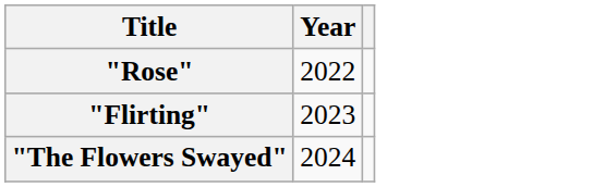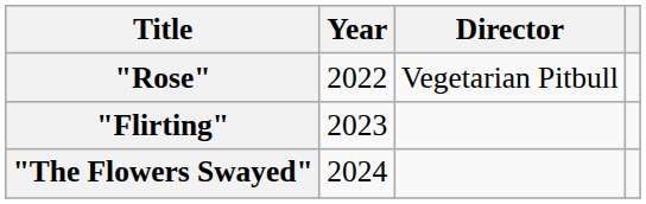+ column: Director | Vegetarian Pitbull
